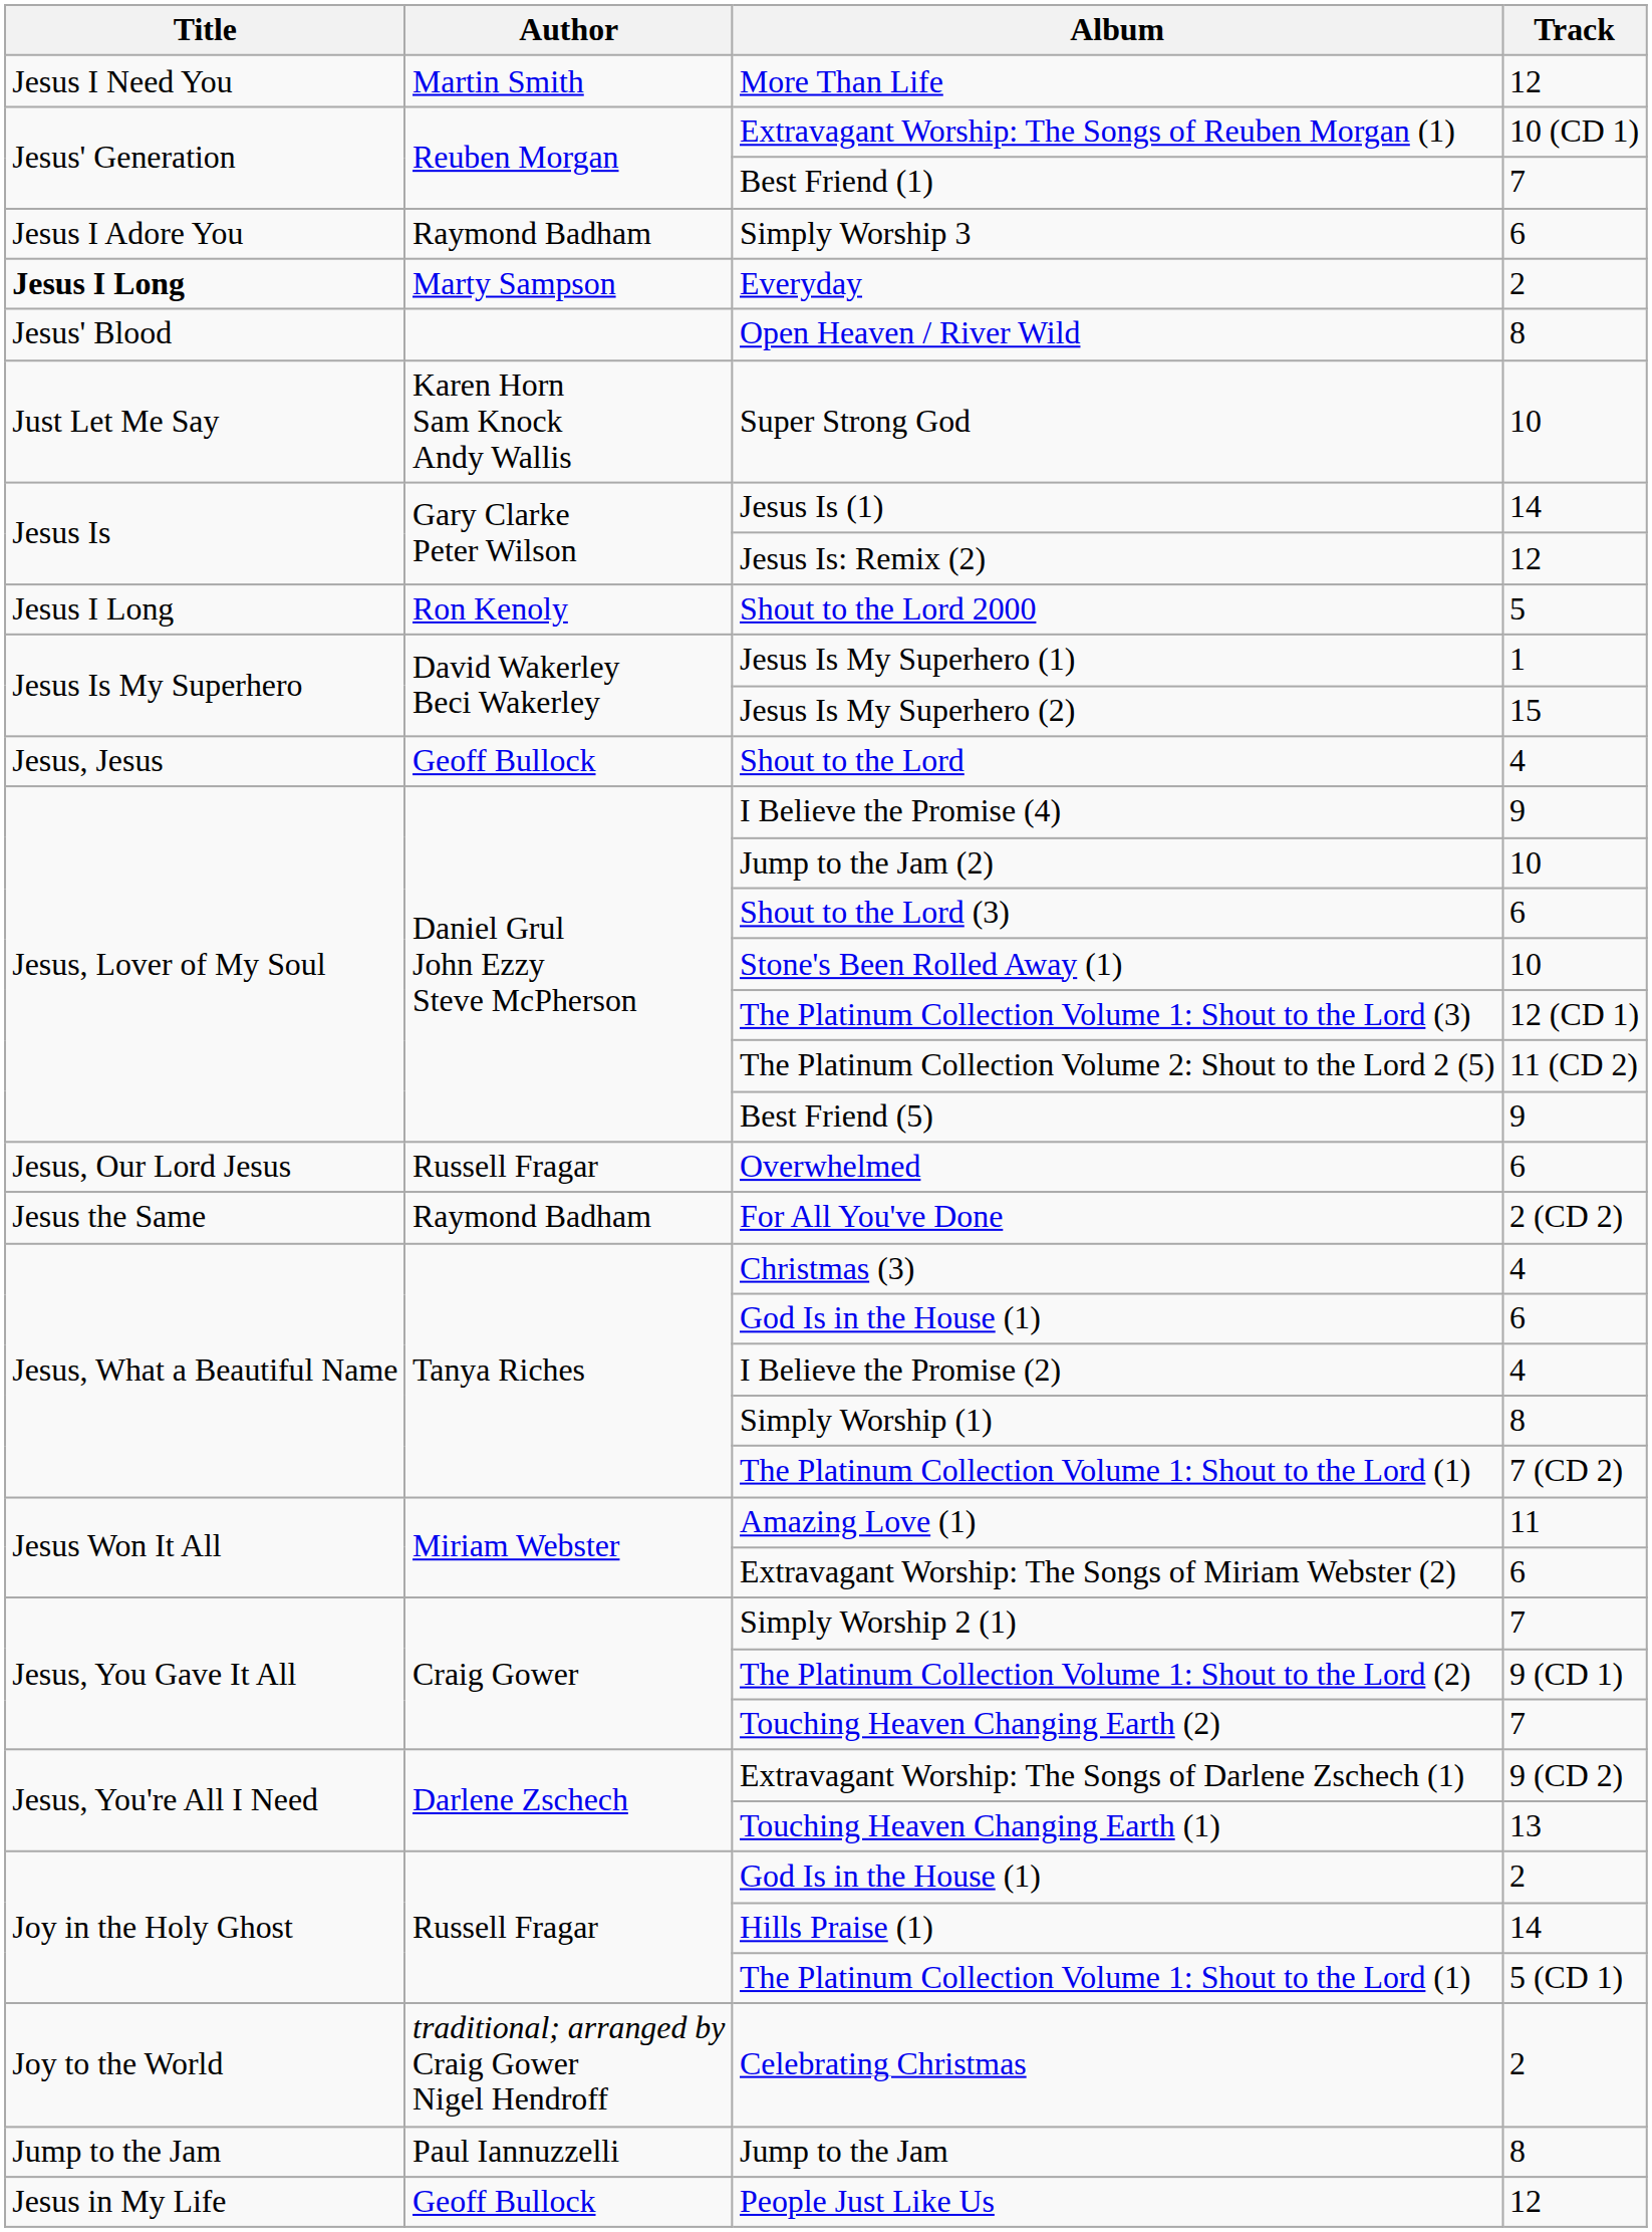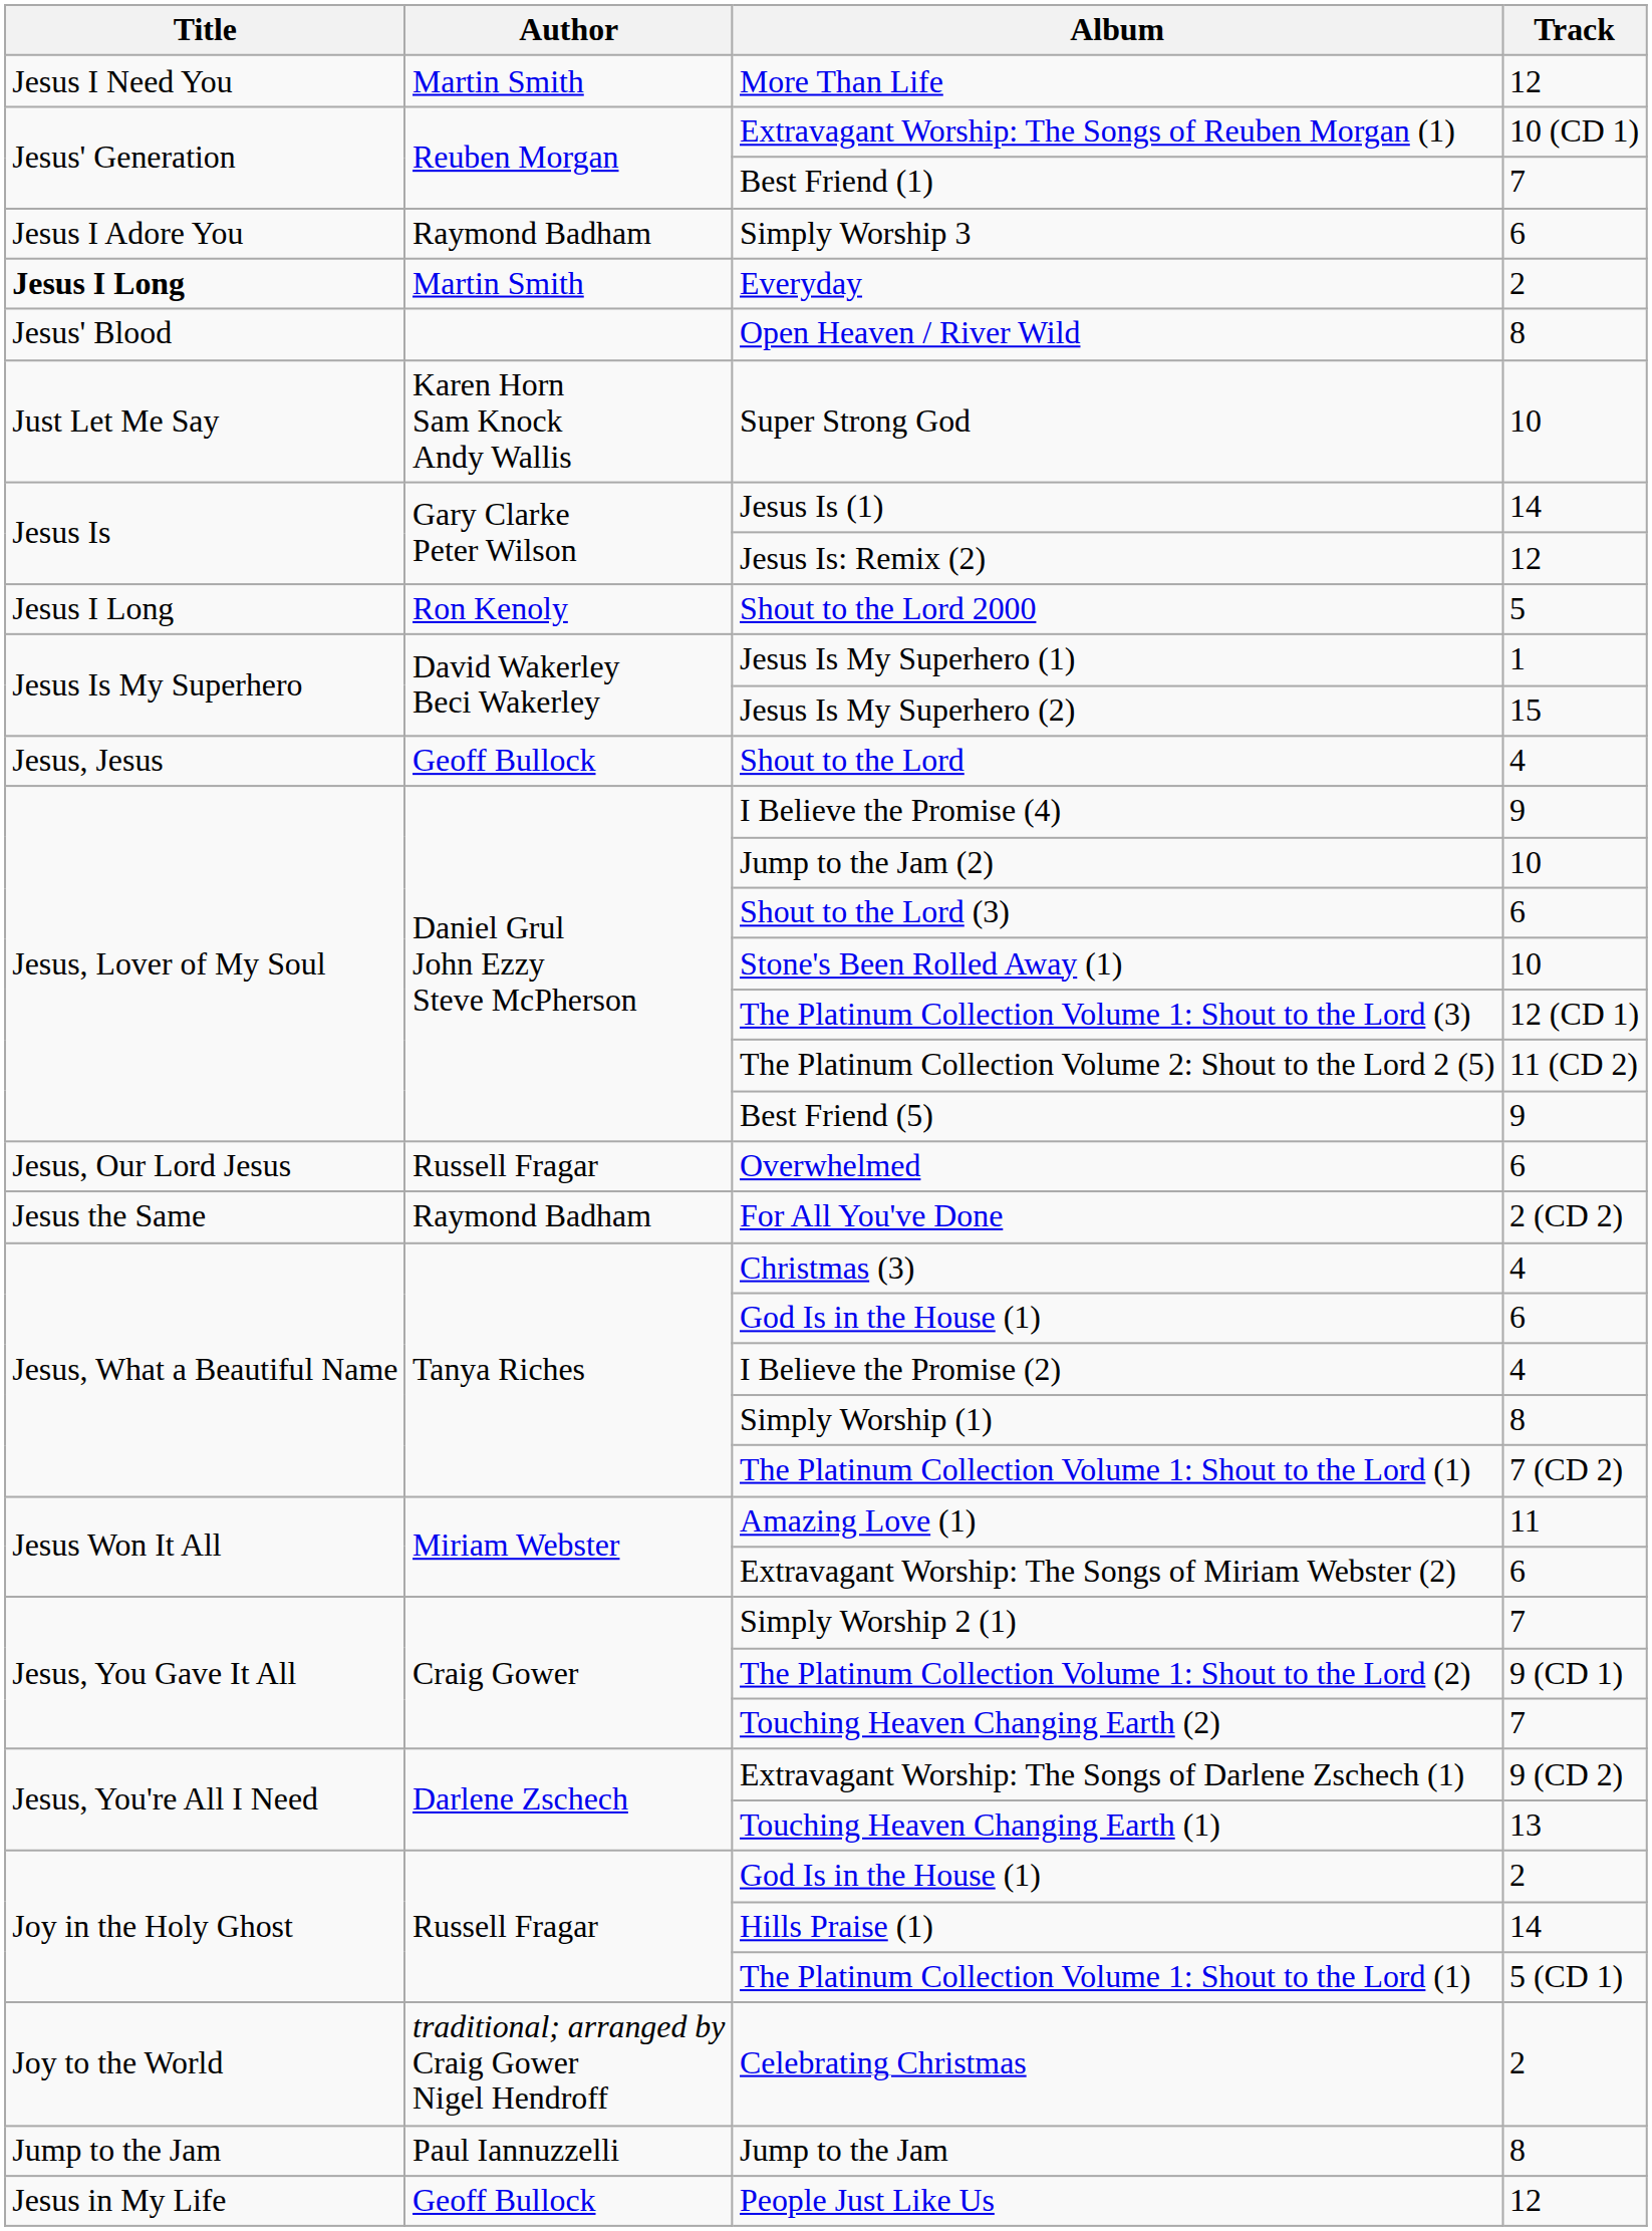Everyday | Author: Marty Sampson -> Martin Smith
